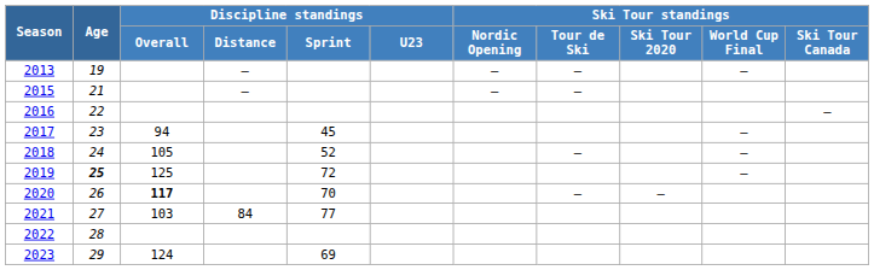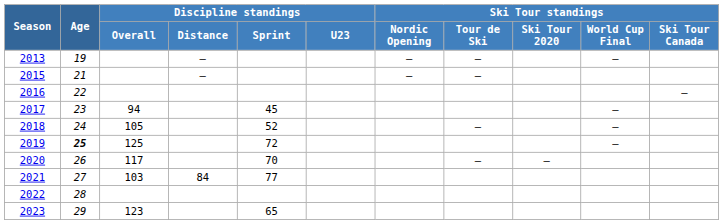2020 | Discipline standings / Overall: bold -> normal
2023 | Discipline standings / Overall: 124 -> 123
2023 | Discipline standings / Sprint: 69 -> 65
